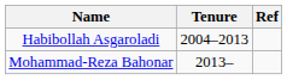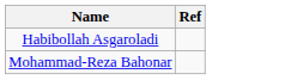- column: Tenure | 2004–2013 | 2013–
